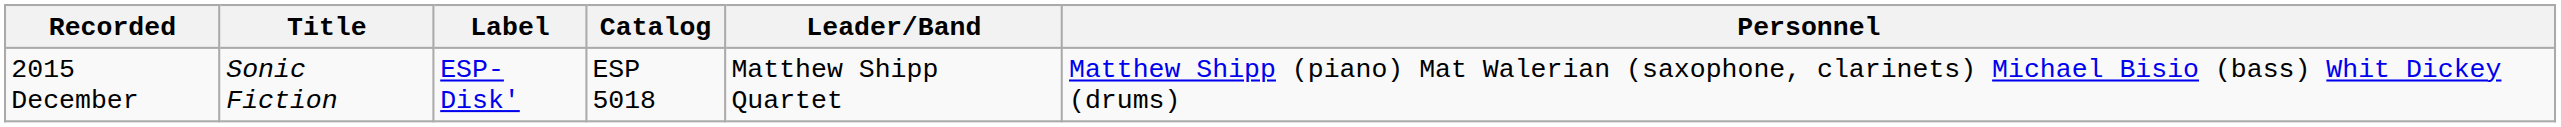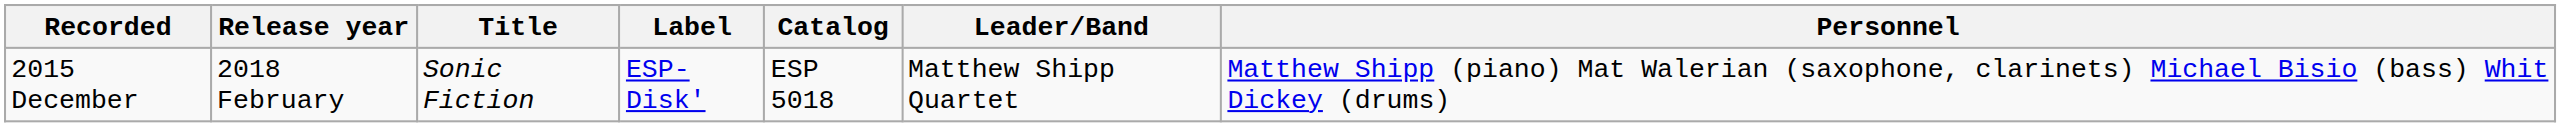+ column: Release year | 2018 February
